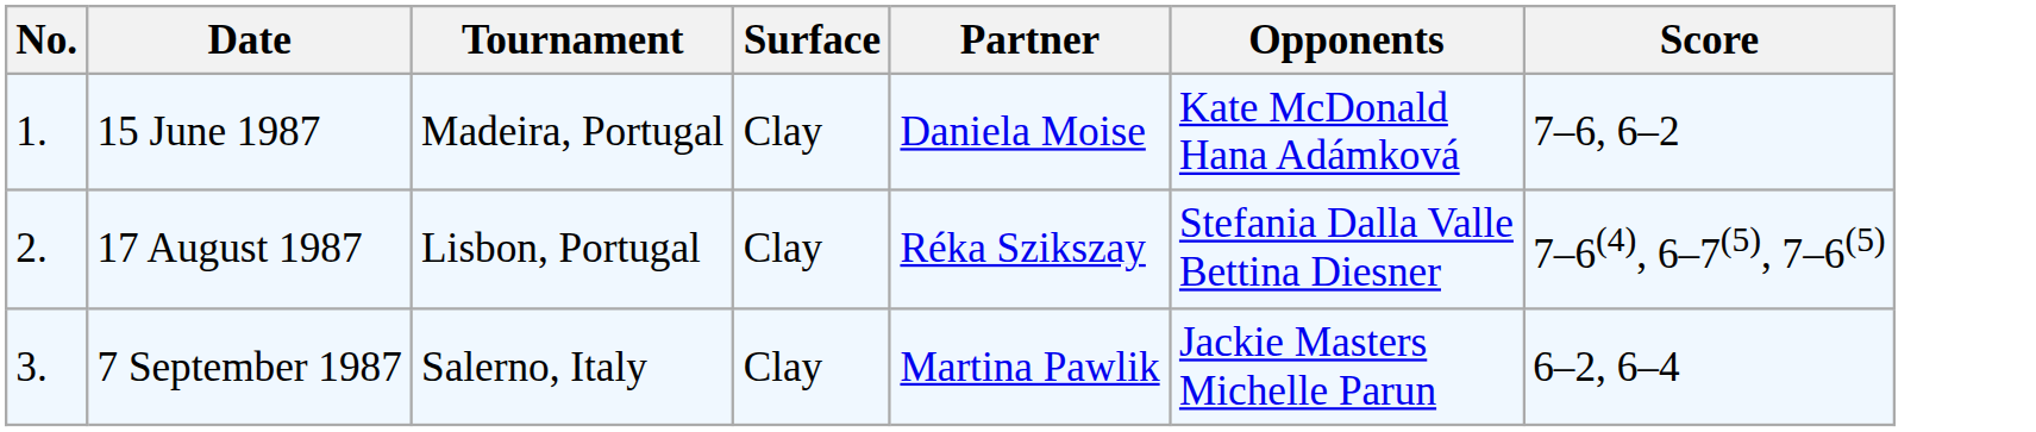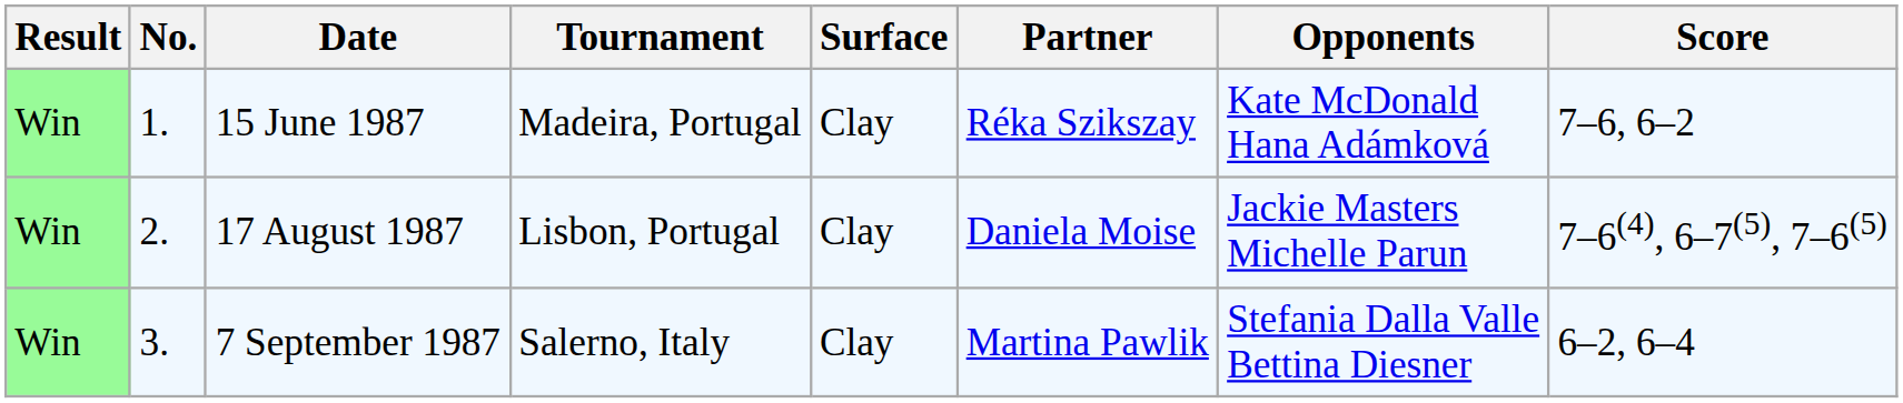+ column: Result | Win | Win | Win
15 June 1987 | Partner: Daniela Moise -> Réka Szikszay
17 August 1987 | Partner: Réka Szikszay -> Daniela Moise
17 August 1987 | Opponents: Stefania Dalla Valle Bettina Diesner -> Jackie Masters Michelle Parun
7 September 1987 | Opponents: Jackie Masters Michelle Parun -> Stefania Dalla Valle Bettina Diesner
